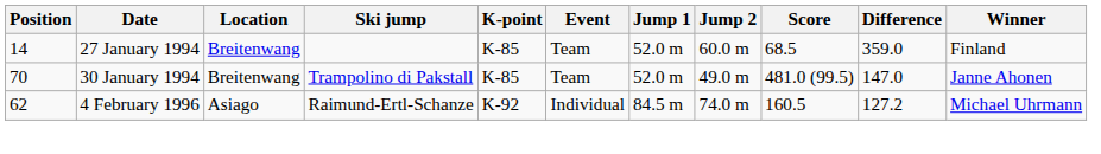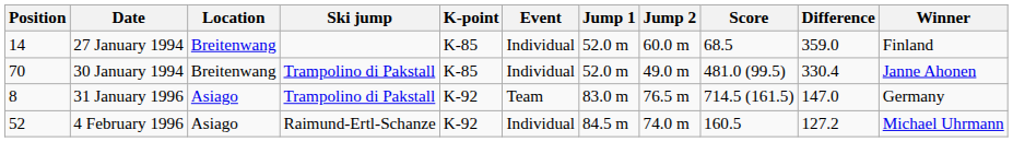27 January 1994 | Event: Team -> Individual
30 January 1994 | Event: Team -> Individual
30 January 1994 | Difference: 147.0 -> 330.4
+ row: 8 | 31 January 1996 | Asiago | Trampolino di Pakstall | K-92 | Team | 83.0 m | 76.5 m | 714.5 (161.5) | 147.0 | Germany
4 February 1996 | Position: 62 -> 52
